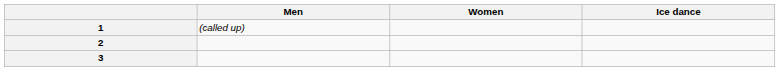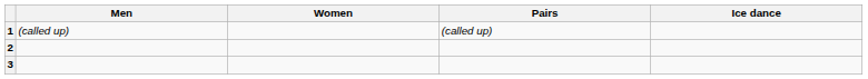+ column: Pairs | (called up)
